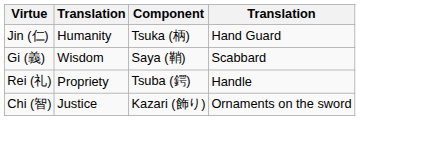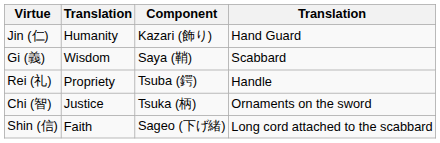Jin (仁) | Component: Tsuka (柄) -> Kazari (飾り)
Chi (智) | Component: Kazari (飾り) -> Tsuka (柄)
+ row: Shin (信) | Faith | Sageo (下げ緒) | Long cord attached to the scabbard
